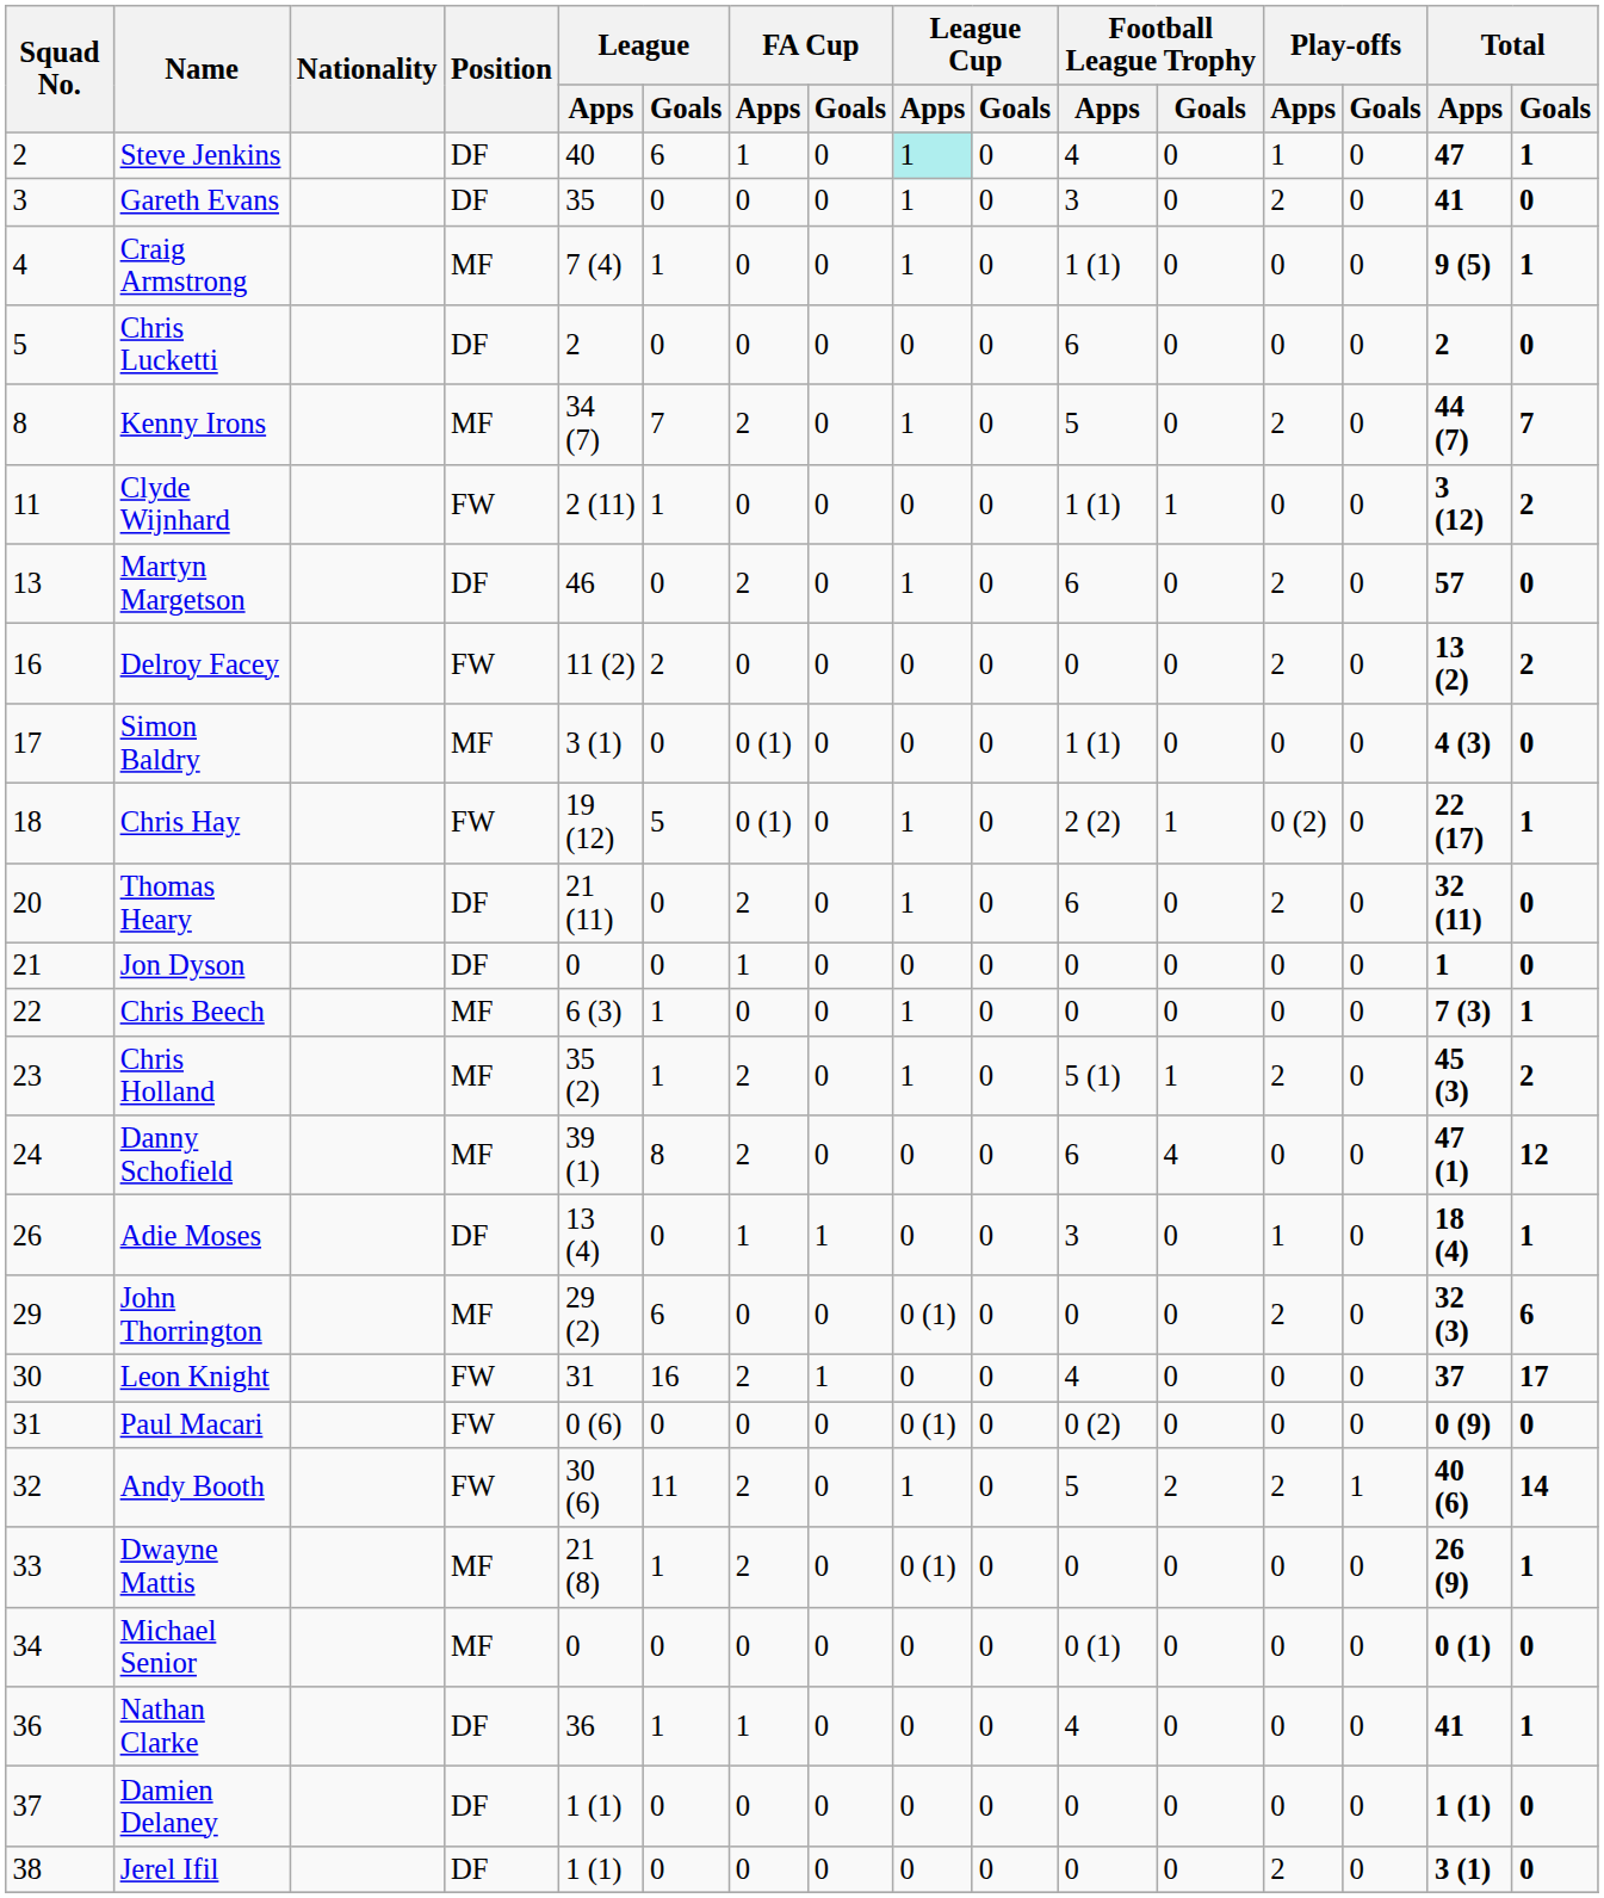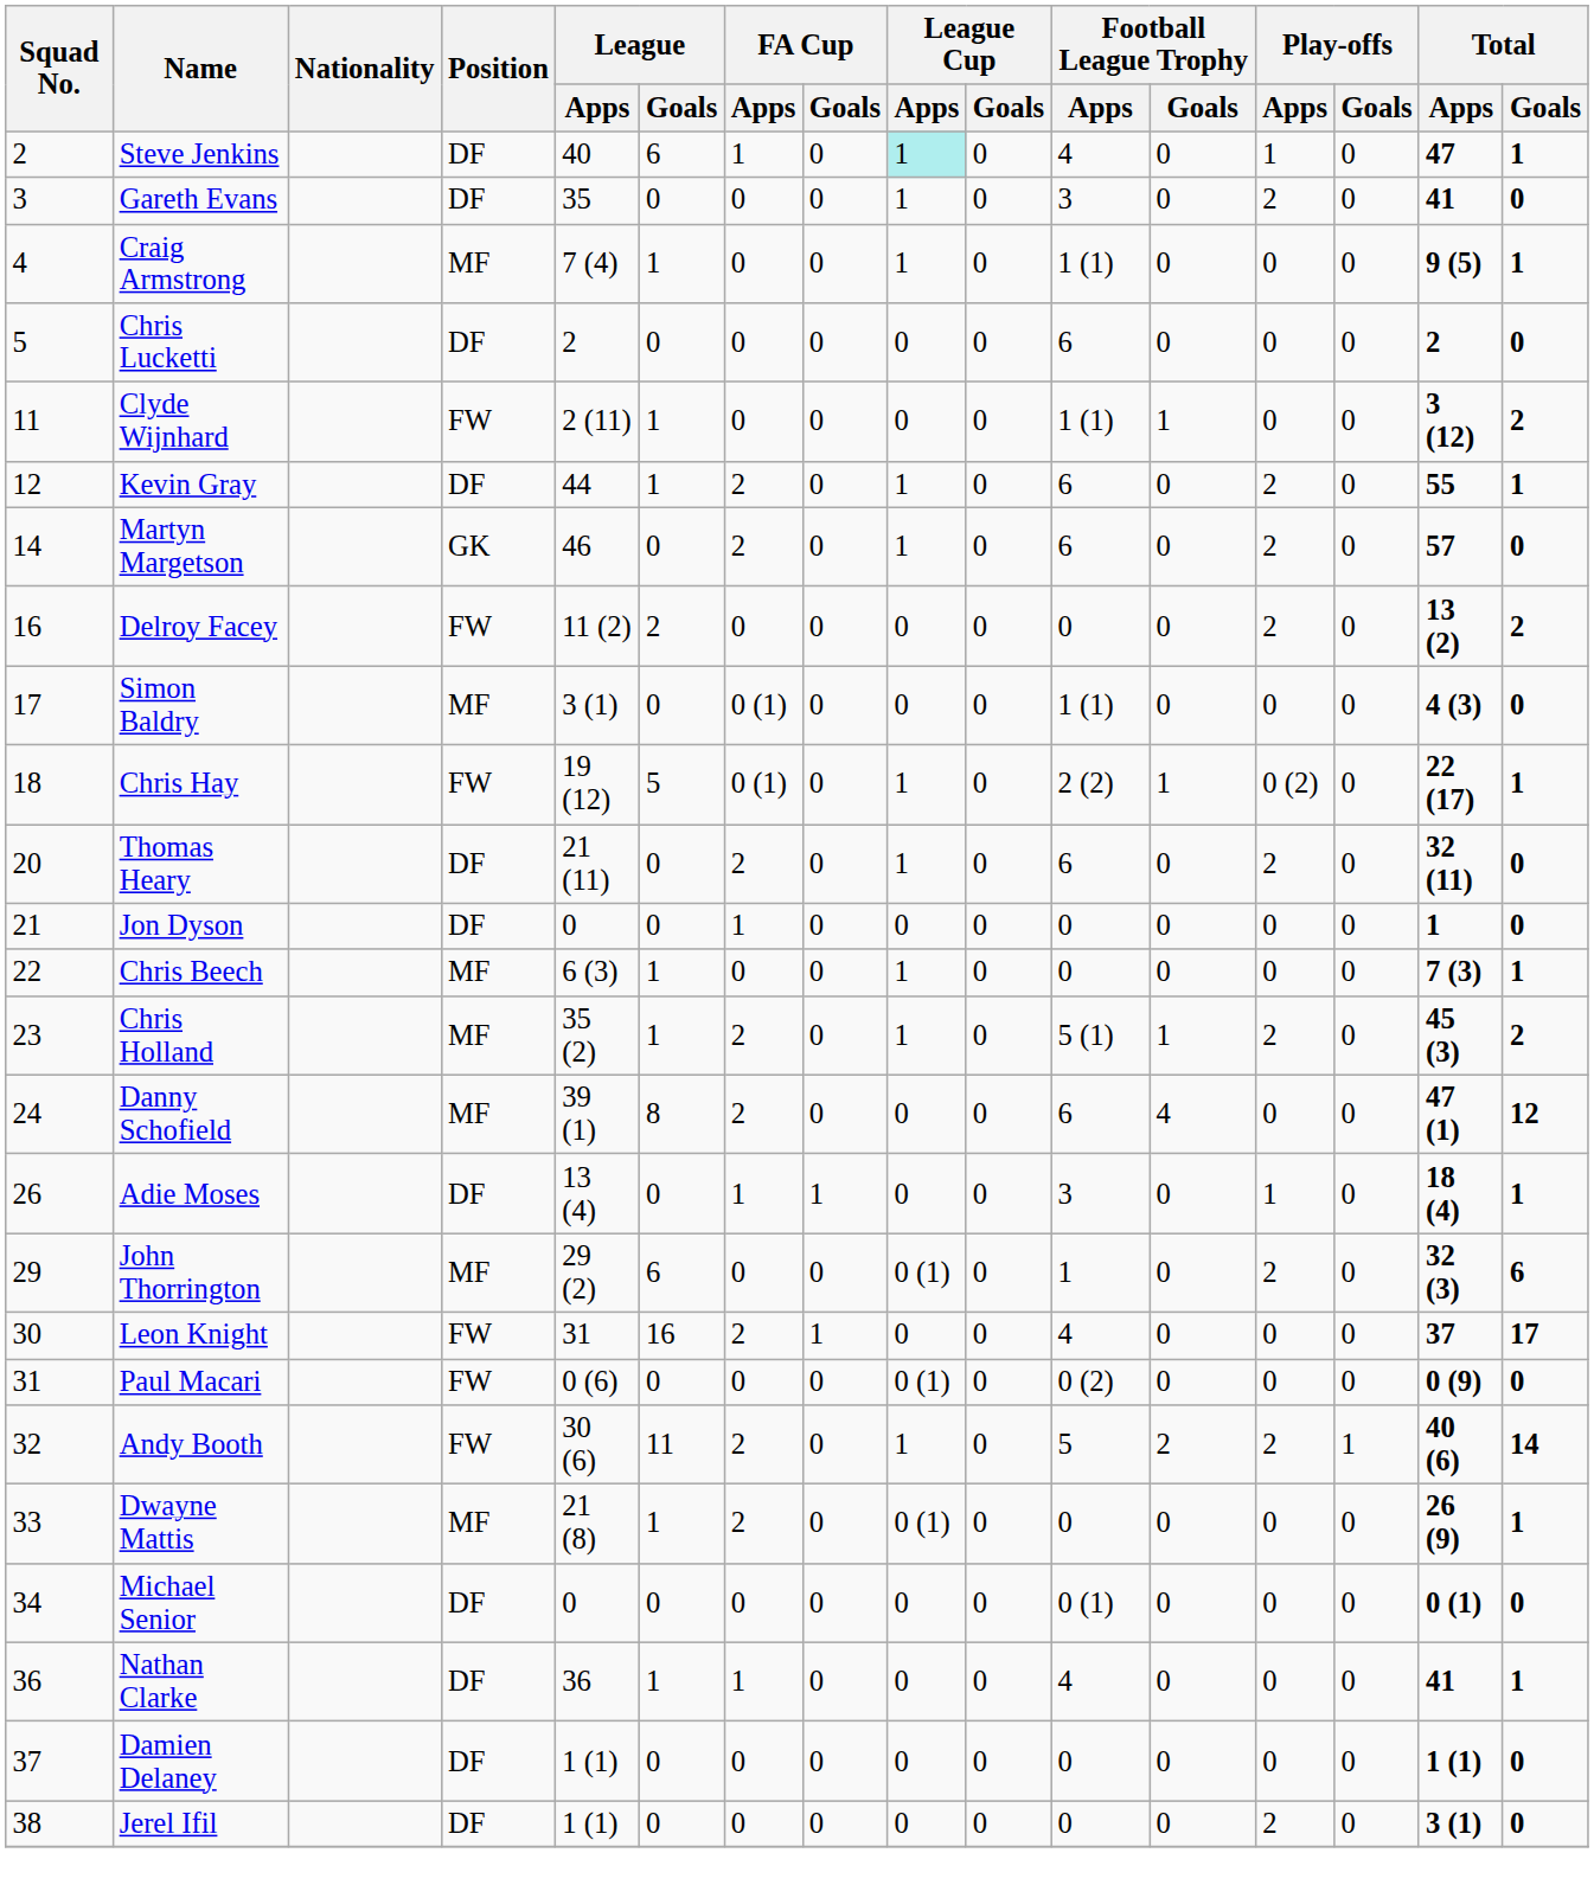- row: 8 | Kenny Irons | MF | 34 (7) | 7 | 2 | 0 | 1 | 0 | 5 | 0 | 2 | 0 | 44 (7) | 7
+ row: 12 | Kevin Gray | DF | 44 | 1 | 2 | 0 | 1 | 0 | 6 | 0 | 2 | 0 | 55 | 1
Martyn Margetson | Squad No.: 13 -> 14
Martyn Margetson | Position: DF -> GK
John Thorrington | Football League Trophy / Apps: 0 -> 1
Michael Senior | Position: MF -> DF
